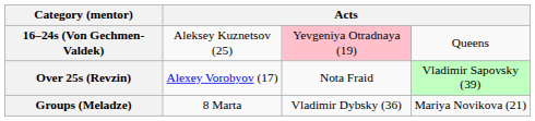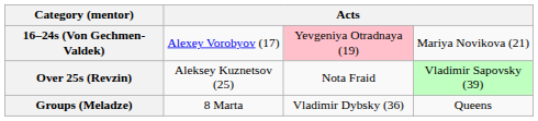16–24s (Von Gechmen-Valdek) | column 2: Aleksey Kuznetsov (25) -> Alexey Vorobyov (17)
16–24s (Von Gechmen-Valdek) | column 4: Queens -> Mariya Novikova (21)
Over 25s (Revzin) | column 2: Alexey Vorobyov (17) -> Aleksey Kuznetsov (25)
Groups (Meladze) | column 4: Mariya Novikova (21) -> Queens
